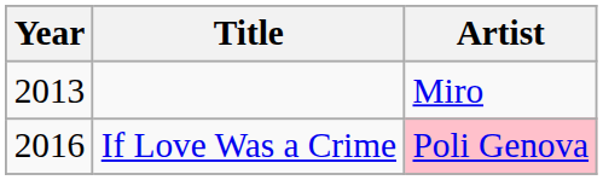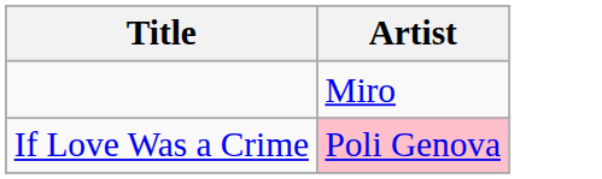- column: Year | 2013 | 2016
